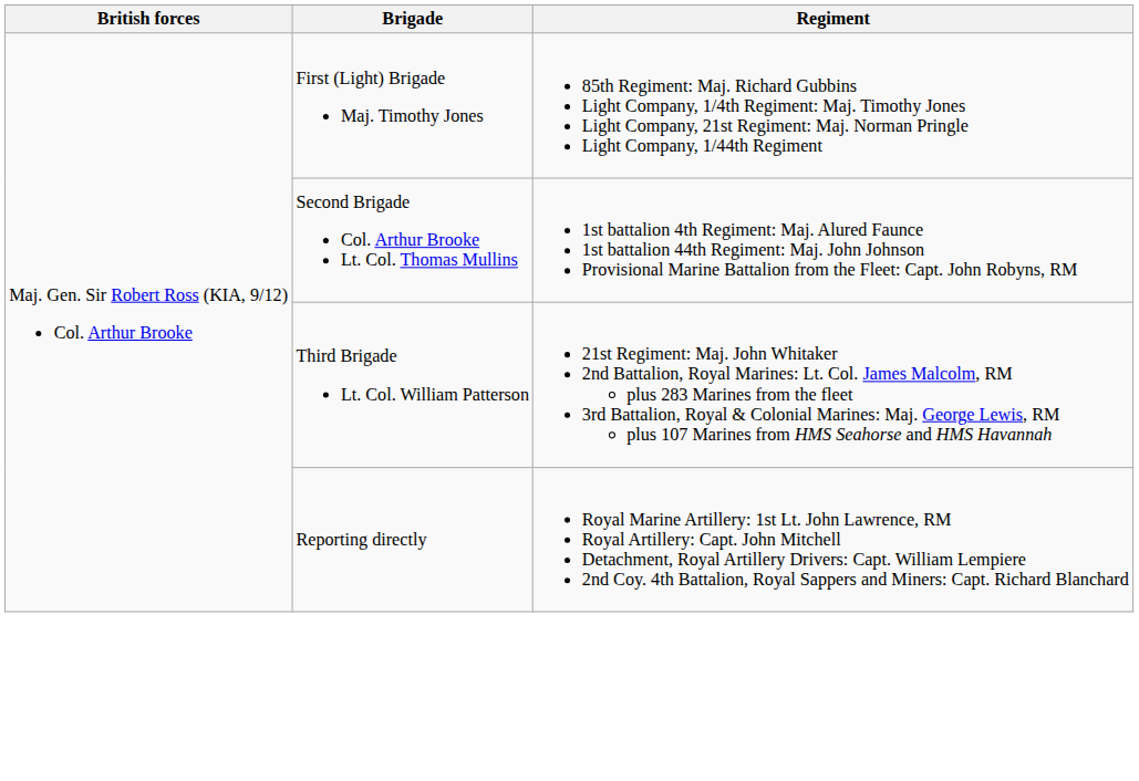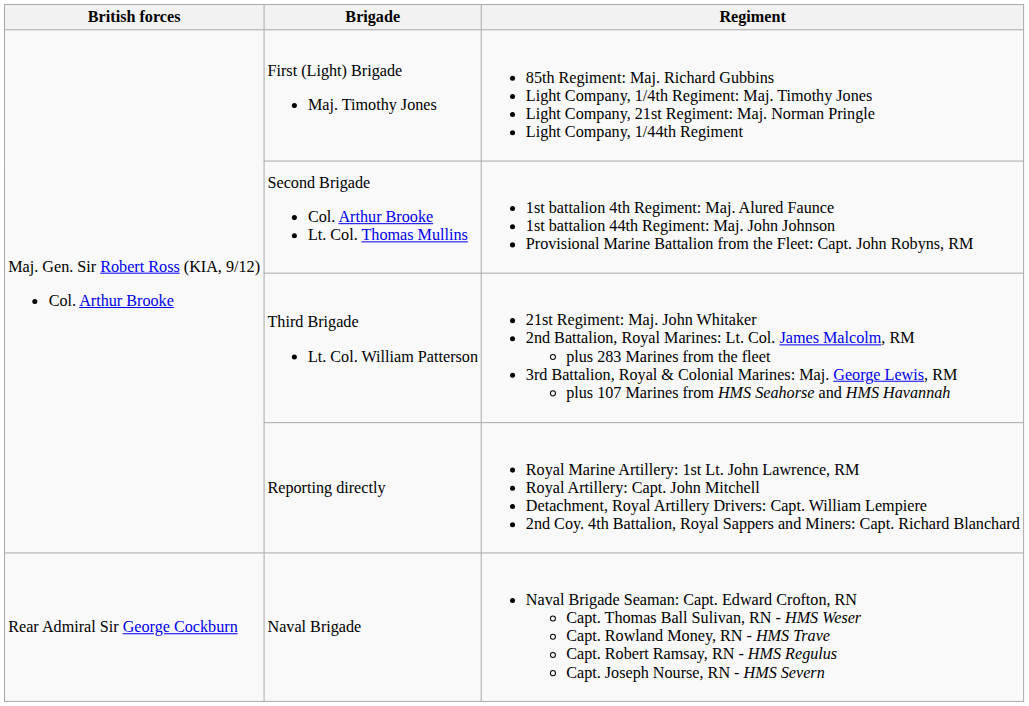+ row: Rear Admiral Sir George Cockburn | Naval Brigade | Naval Brigade Seaman: Capt. Edward Crofton, RN Capt. Thomas Ball Sulivan, RN - HMS Weser Capt. Rowland Money, RN - HMS Trave Capt. Robert Ramsay, RN - HMS Regulus Capt. Joseph Nourse, RN - HMS Severn
